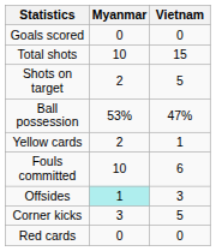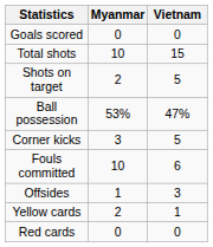rows swapped: Corner kicks <-> Yellow cards
Offsides | Myanmar: paleturquoise background -> no background
